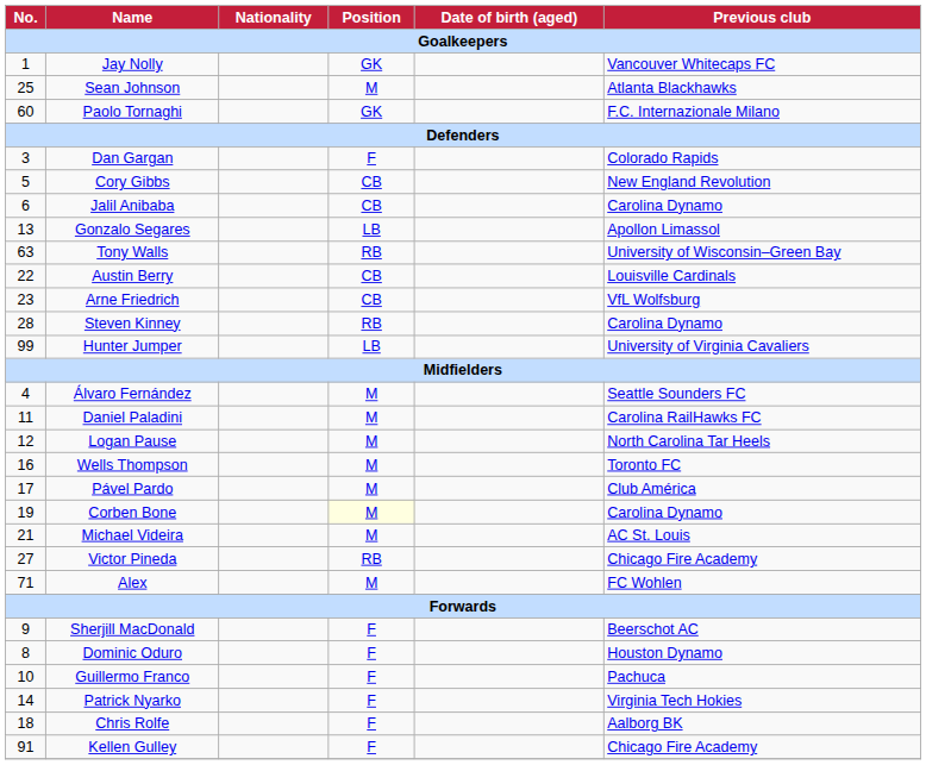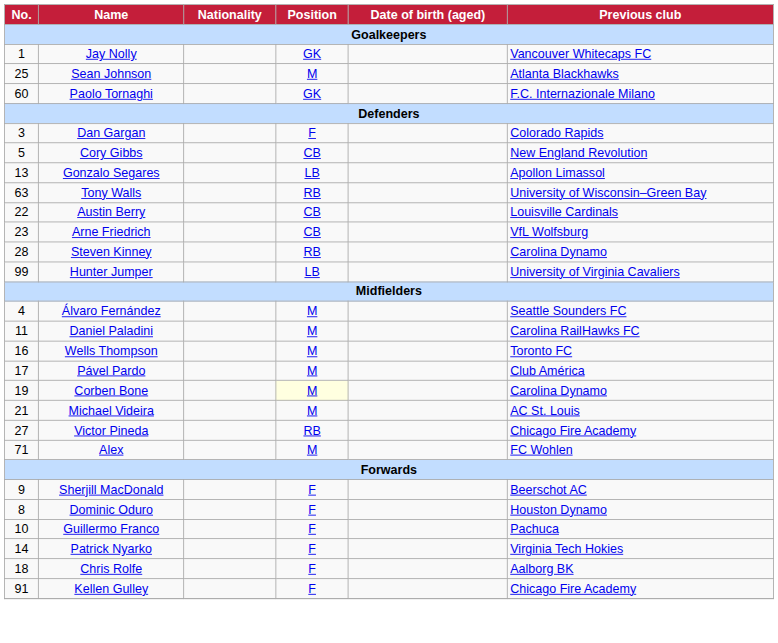- row: 6 | Jalil Anibaba | CB | Carolina Dynamo
- row: 12 | Logan Pause | M | North Carolina Tar Heels
